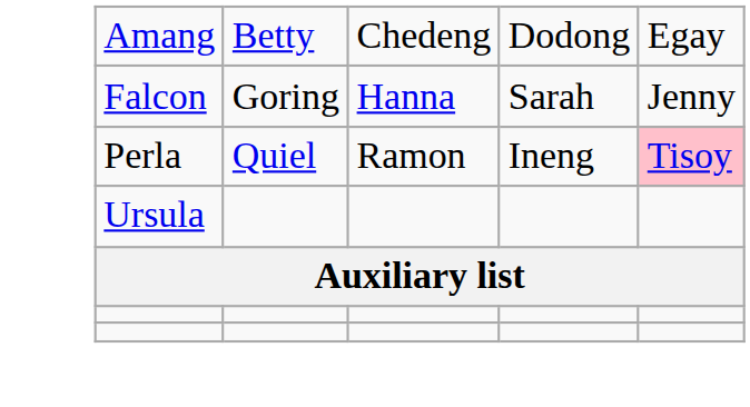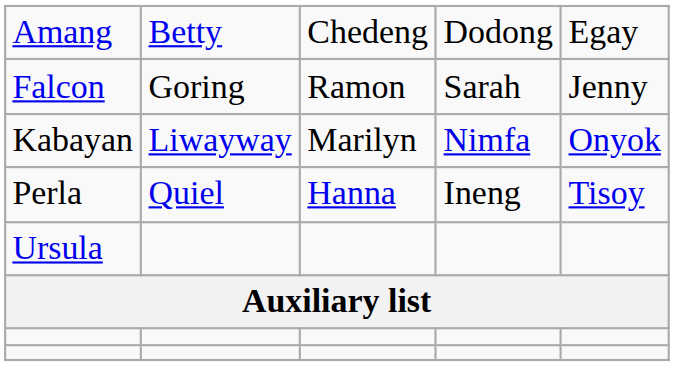Falcon | column 3: Hanna -> Ramon
+ row: Kabayan | Liwayway | Marilyn | Nimfa | Onyok
Perla | column 3: Ramon -> Hanna
Perla | column 5: pink background -> no background
